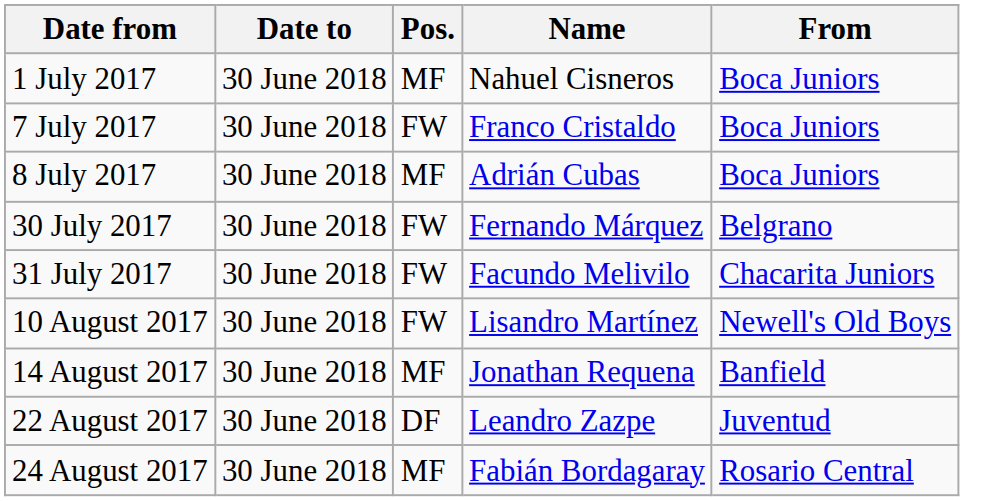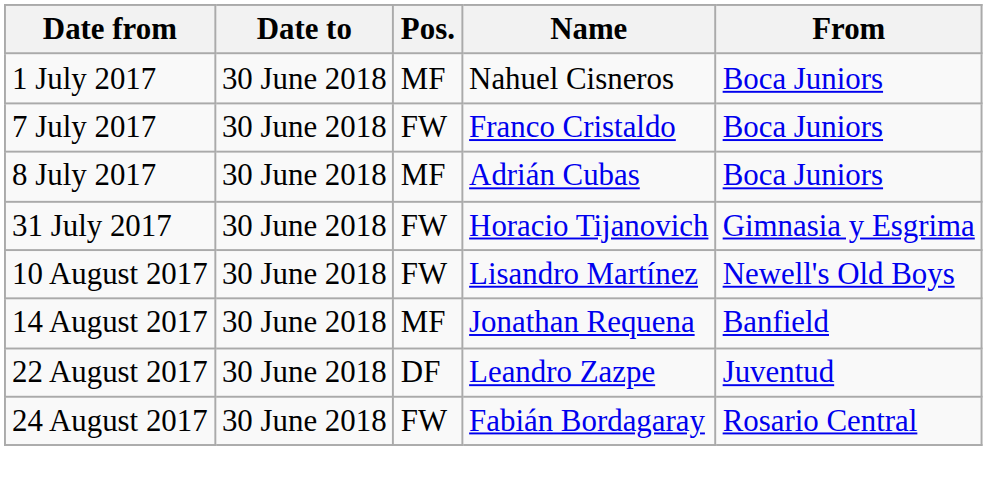- row: 30 July 2017 | 30 June 2018 | FW | Fernando Márquez | Belgrano
- row: 31 July 2017 | 30 June 2018 | FW | Facundo Melivilo | Chacarita Juniors
+ row: 31 July 2017 | 30 June 2018 | FW | Horacio Tijanovich | Gimnasia y Esgrima
Fabián Bordagaray | Pos.: MF -> FW
